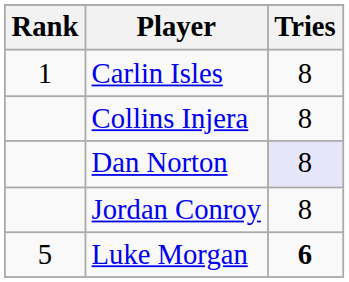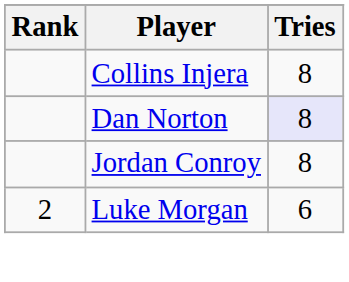- row: 1 | Carlin Isles | 8
Luke Morgan | Rank: 5 -> 2
Luke Morgan | Tries: bold -> normal
